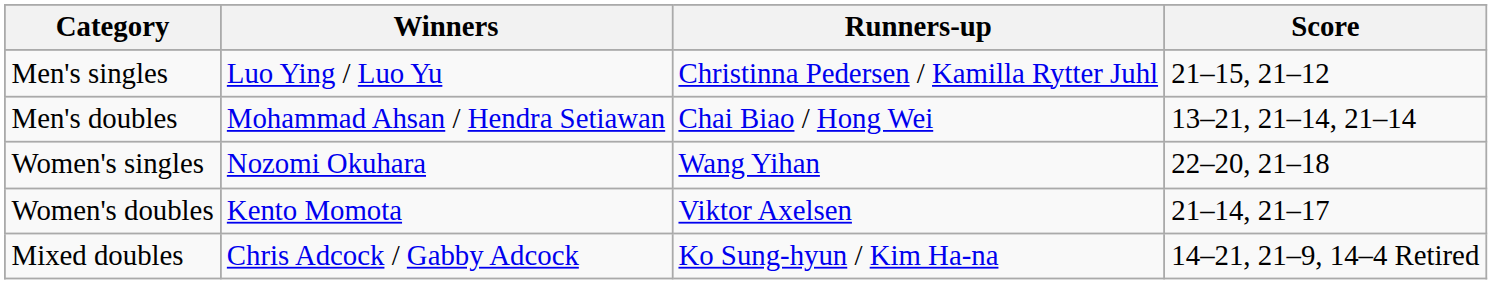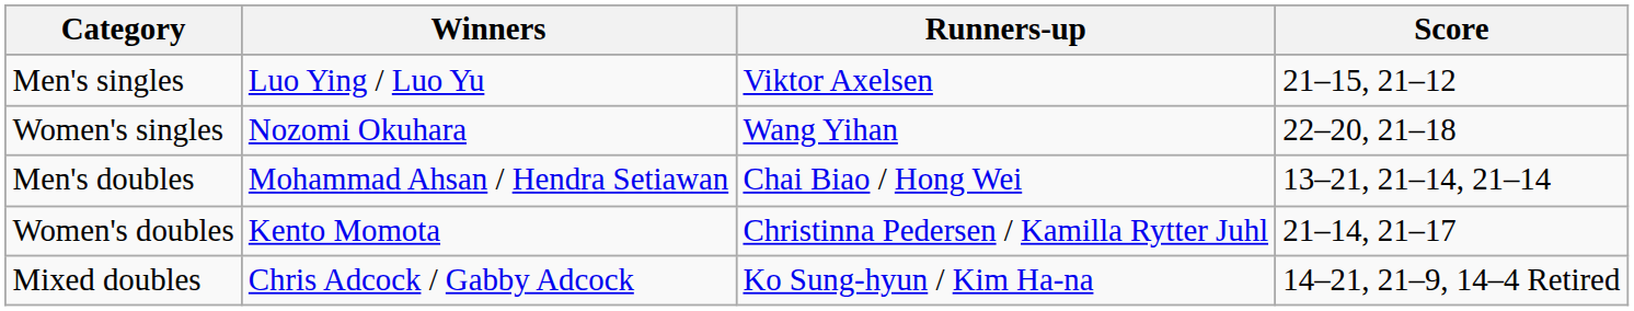Men's singles | Runners-up: Christinna Pedersen / Kamilla Rytter Juhl -> Viktor Axelsen
rows swapped: Women's singles <-> Men's doubles
Women's doubles | Runners-up: Viktor Axelsen -> Christinna Pedersen / Kamilla Rytter Juhl
